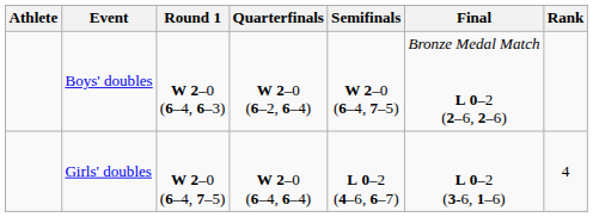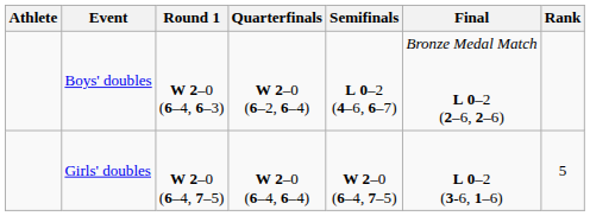Boys' doubles | Semifinals: W 2–0 (6–4, 7–5) -> L 0–2 (4–6, 6–7)
Girls' doubles | Semifinals: L 0–2 (4–6, 6–7) -> W 2–0 (6–4, 7–5)
Girls' doubles | Rank: 4 -> 5
